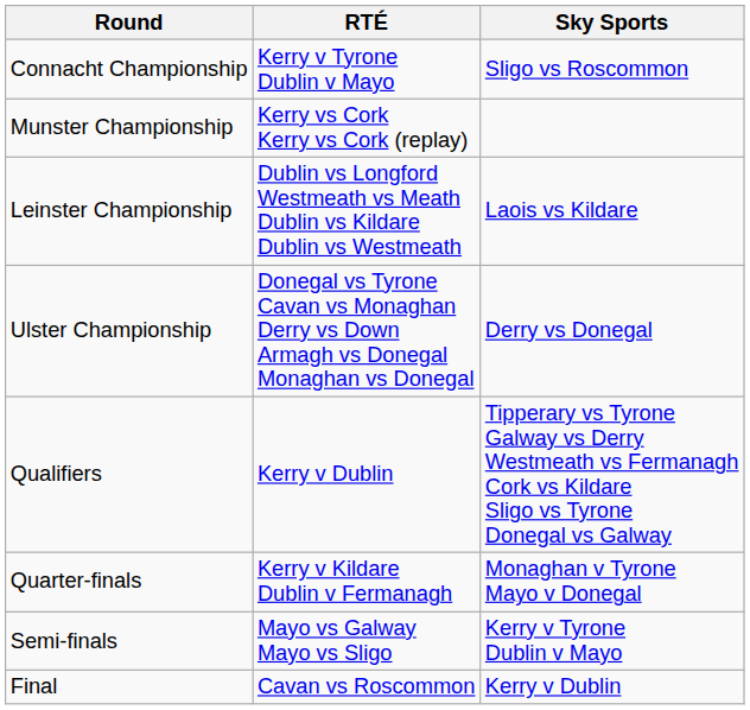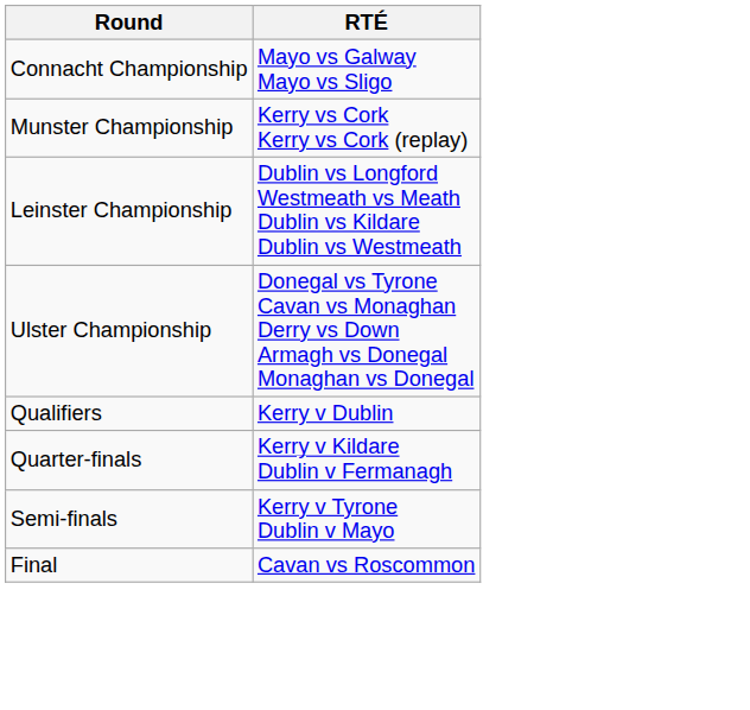- column: Sky Sports | Sligo vs Roscommon | Laois vs Kildare | Derry vs Donegal | Tipperary vs Tyrone Galway vs Derry Westmeath vs Fermanagh Cork vs Kildare Sligo vs Tyrone Donegal vs Galway | Monaghan v Tyrone Mayo v Donegal | Kerry v Tyrone Dublin v Mayo | Kerry v Dublin
Connacht Championship | RTÉ: Kerry v Tyrone Dublin v Mayo -> Mayo vs Galway Mayo vs Sligo
Semi-finals | RTÉ: Mayo vs Galway Mayo vs Sligo -> Kerry v Tyrone Dublin v Mayo
